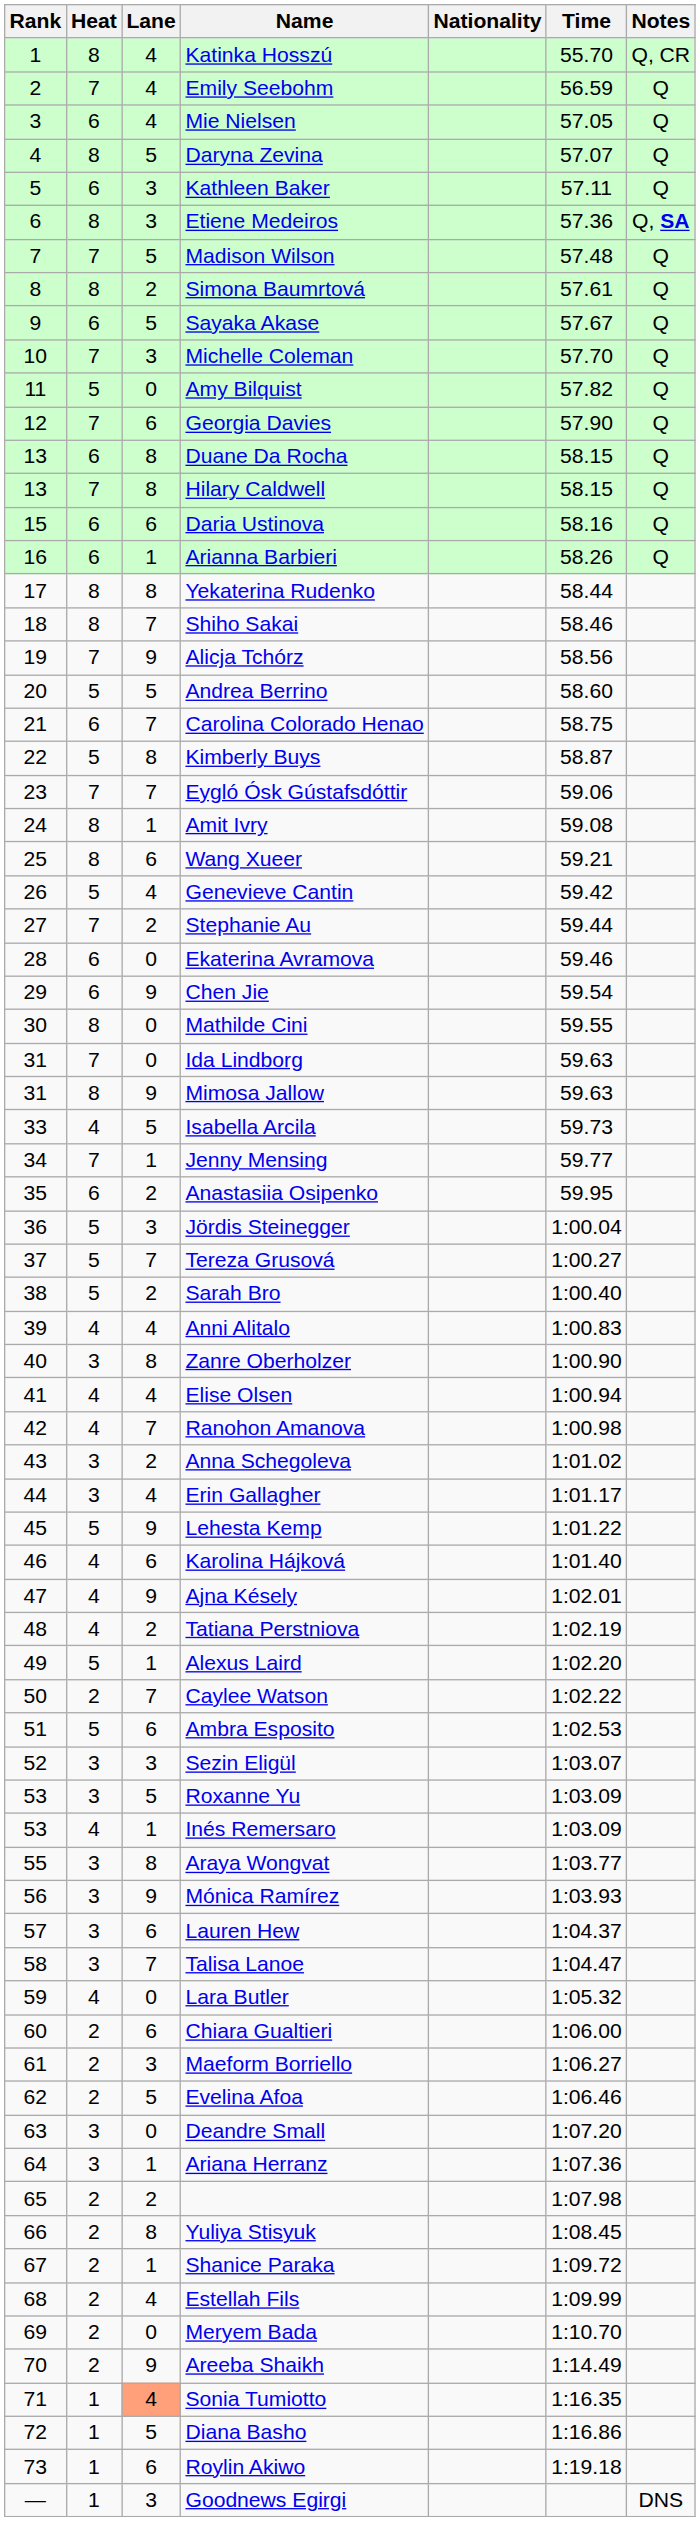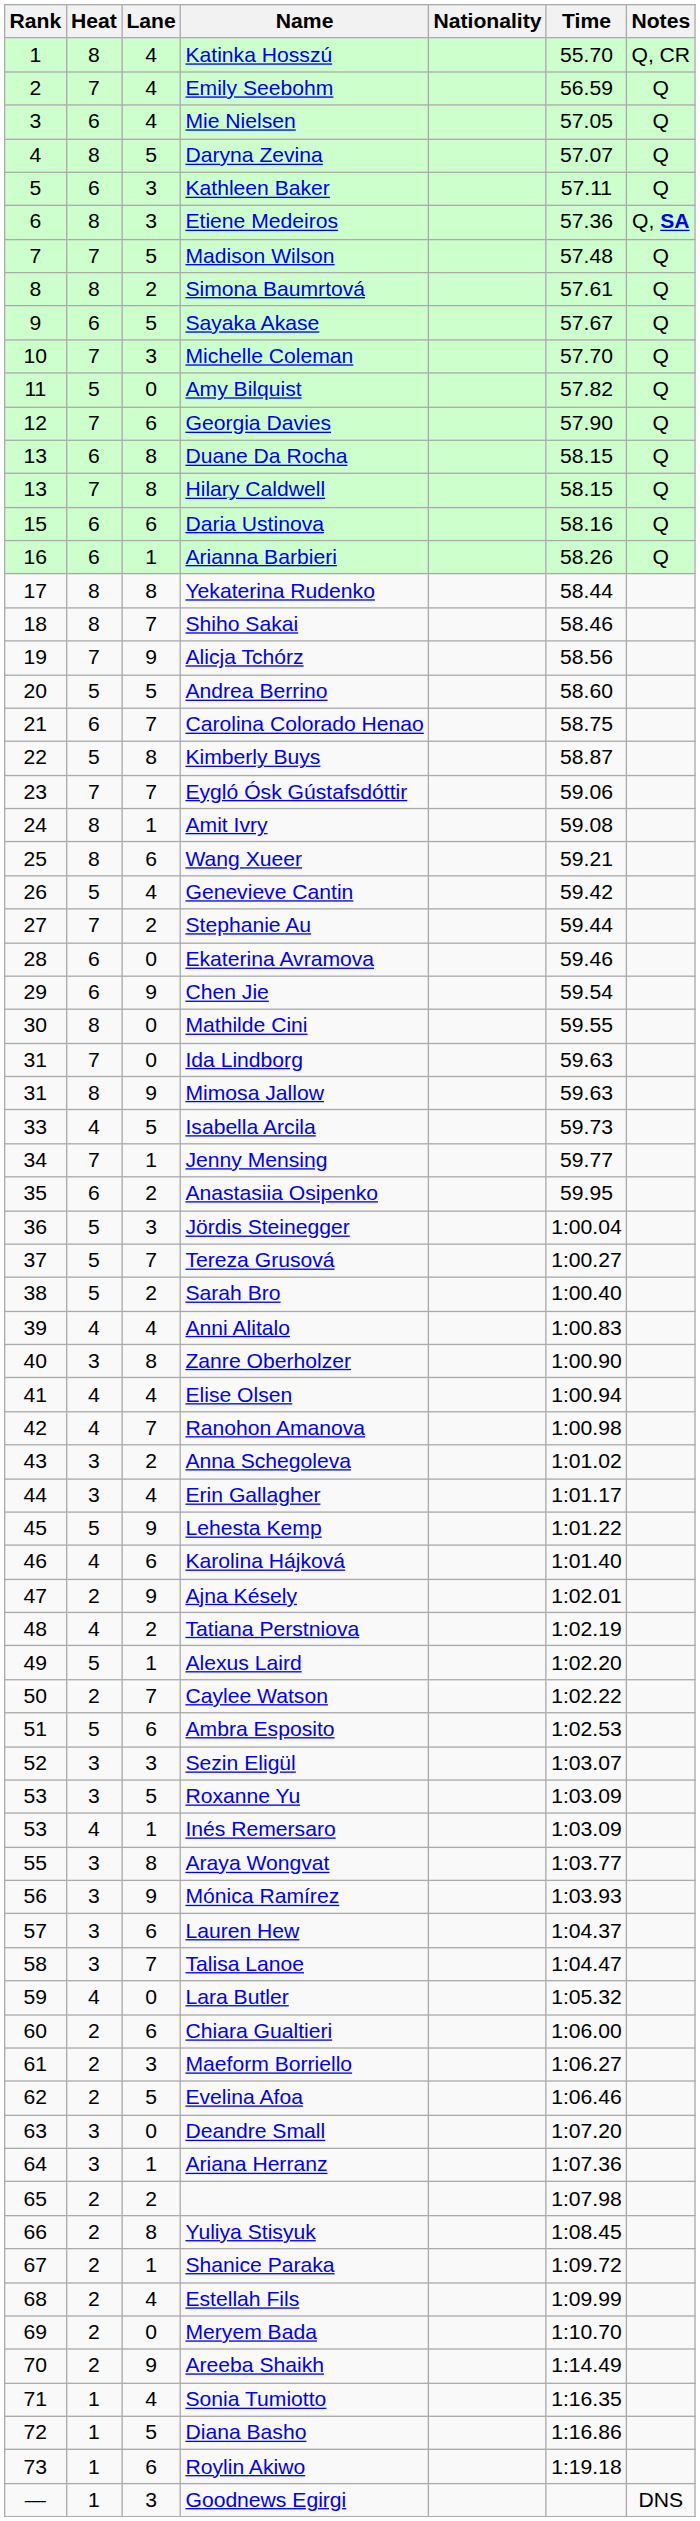Ajna Késely | Heat: 4 -> 2
Sonia Tumiotto | Lane: lightsalmon background -> no background
